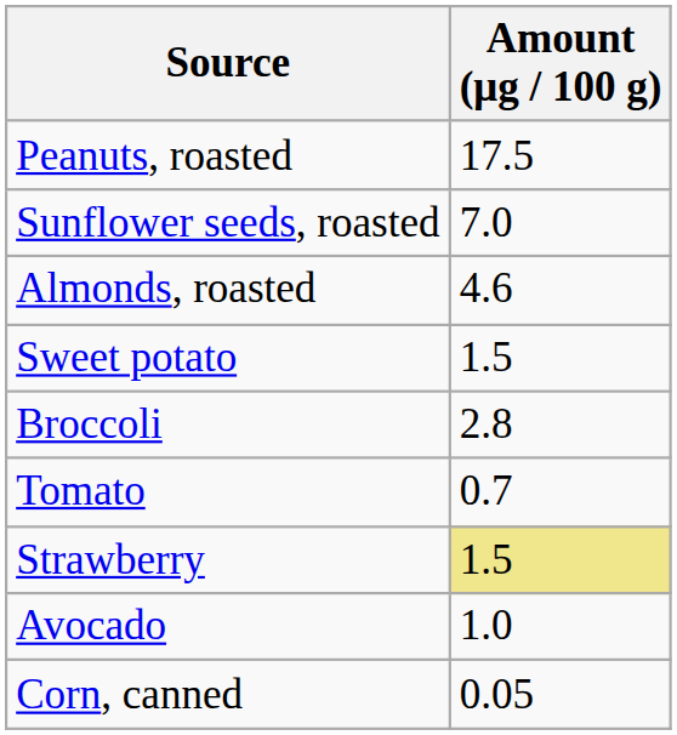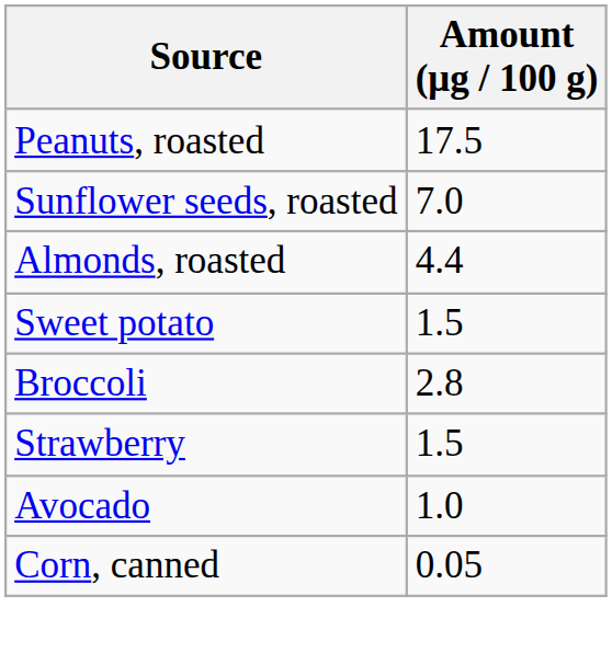Almonds, roasted | Amount (μg / 100 g): 4.6 -> 4.4
- row: Tomato | 0.7
Strawberry | Amount (μg / 100 g): khaki background -> no background
